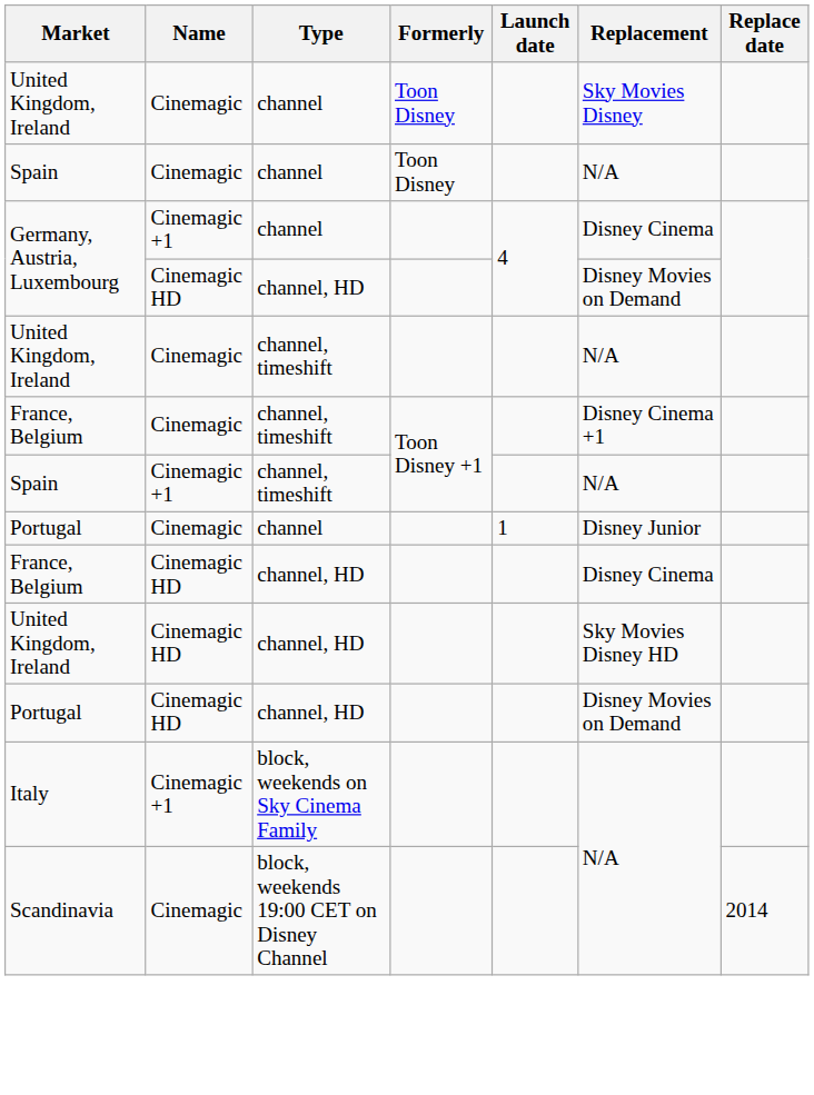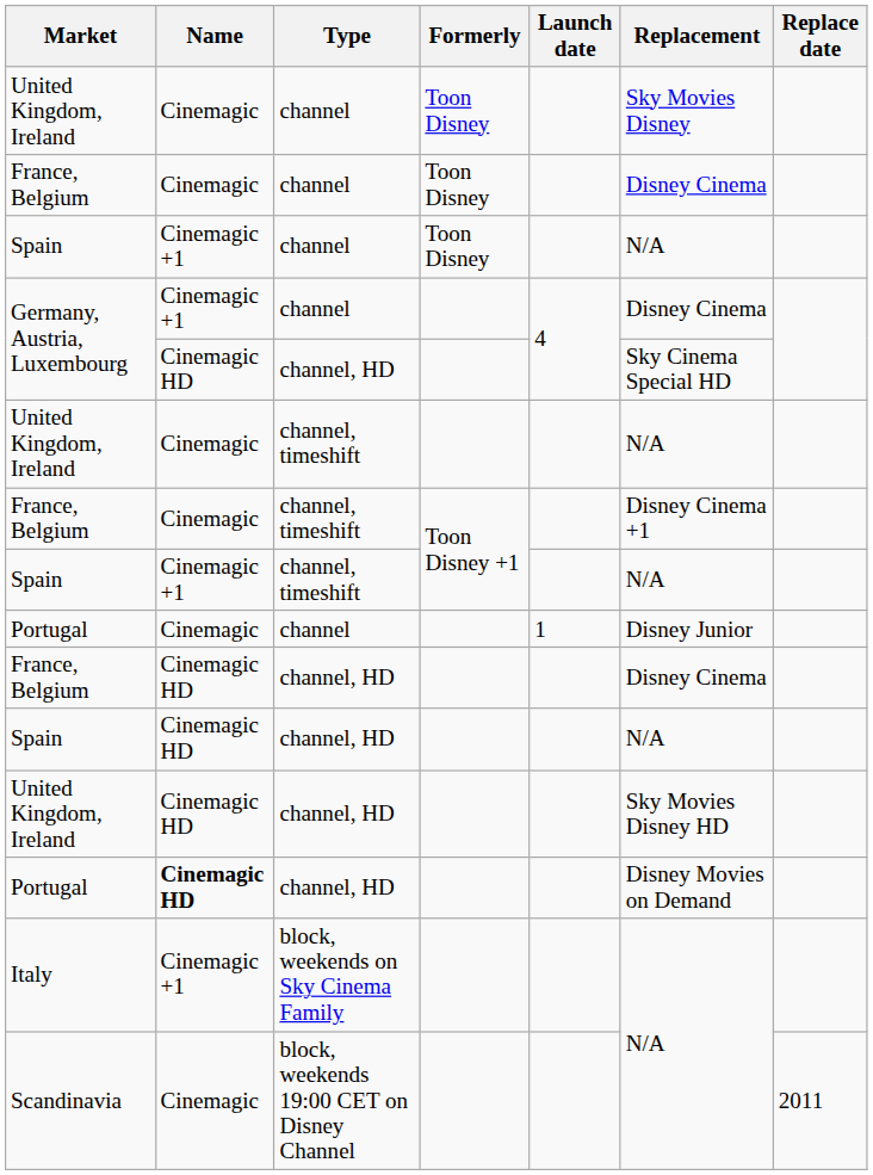+ row: France, Belgium | Cinemagic | channel | Toon Disney | Disney Cinema
Spain / channel | Name: Cinemagic -> Cinemagic +1
Germany, Austria, Luxembourg / channel, HD | Replacement: Disney Movies on Demand -> Sky Cinema Special HD
+ row: Spain | Cinemagic HD | channel, HD | N/A
Portugal / channel, HD | Name: normal -> bold
Scandinavia | Replace date: 2014 -> 2011
